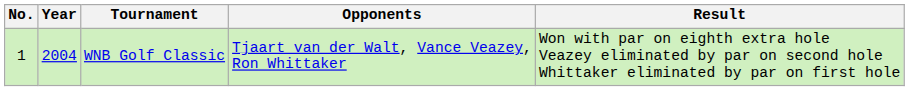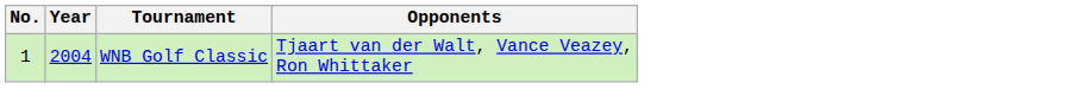- column: Result | Won with par on eighth extra hole Veazey eliminated by par on second hole Whittaker eliminated by par on first hole
